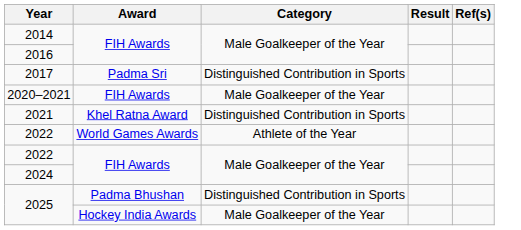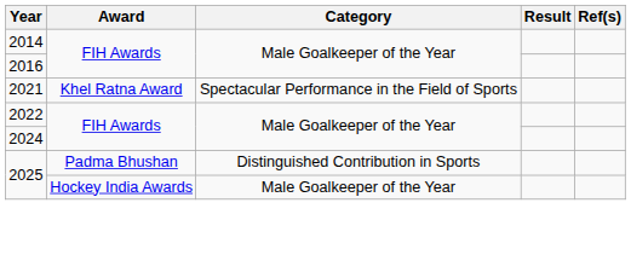- row: 2017 | Padma Sri | Distinguished Contribution in Sports
- row: 2020–2021 | FIH Awards | Male Goalkeeper of the Year
2021 | Category: Distinguished Contribution in Sports -> Spectacular Performance in the Field of Sports
- row: 2022 | World Games Awards | Athlete of the Year
